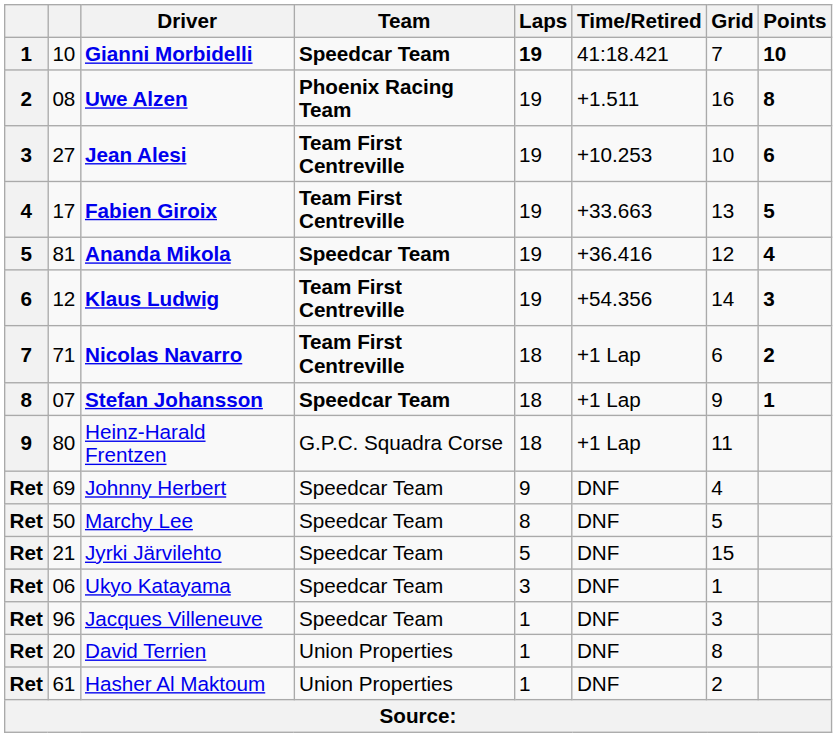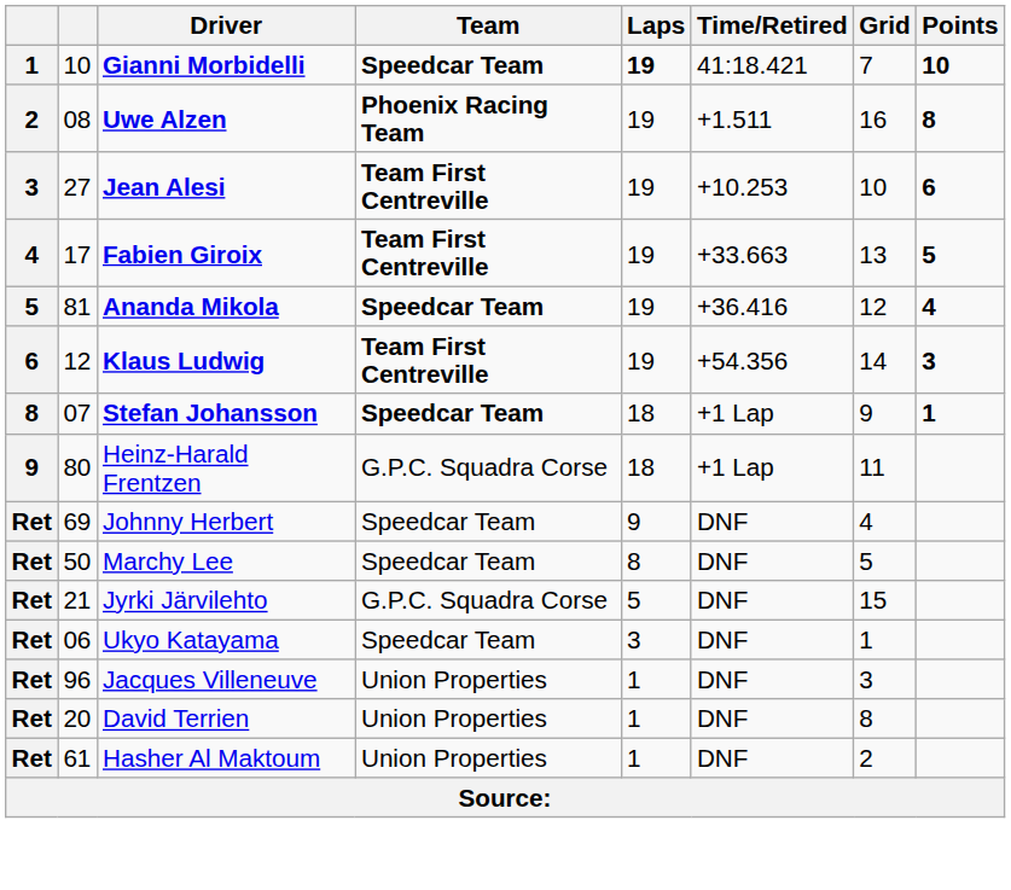- row: 7 | 71 | Nicolas Navarro | Team First Centreville | 18 | +1 Lap | 6 | 2
Jyrki Järvilehto | Team: Speedcar Team -> G.P.C. Squadra Corse
Jacques Villeneuve | Team: Speedcar Team -> Union Properties
